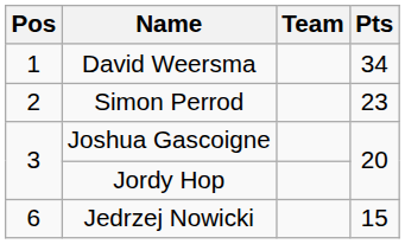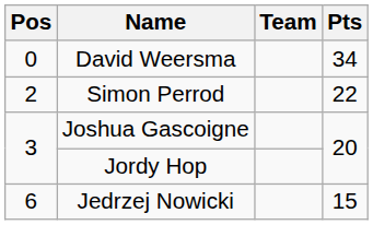David Weersma | Pos: 1 -> 0
Simon Perrod | Pts: 23 -> 22
